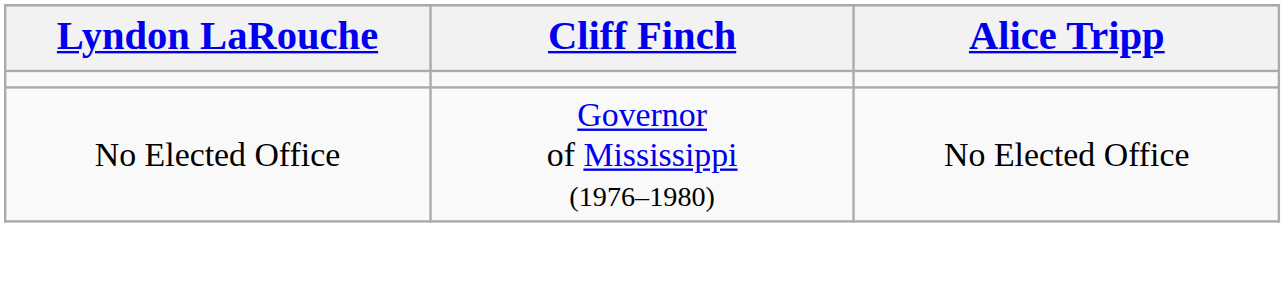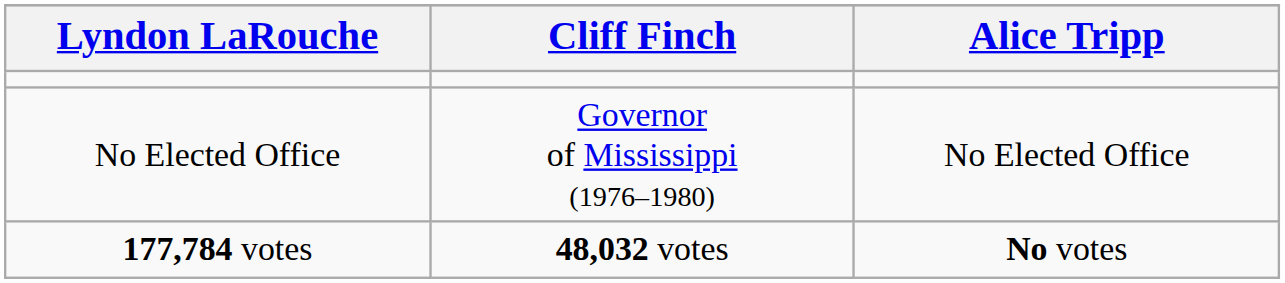+ row: 177,784 votes | 48,032 votes | No votes
